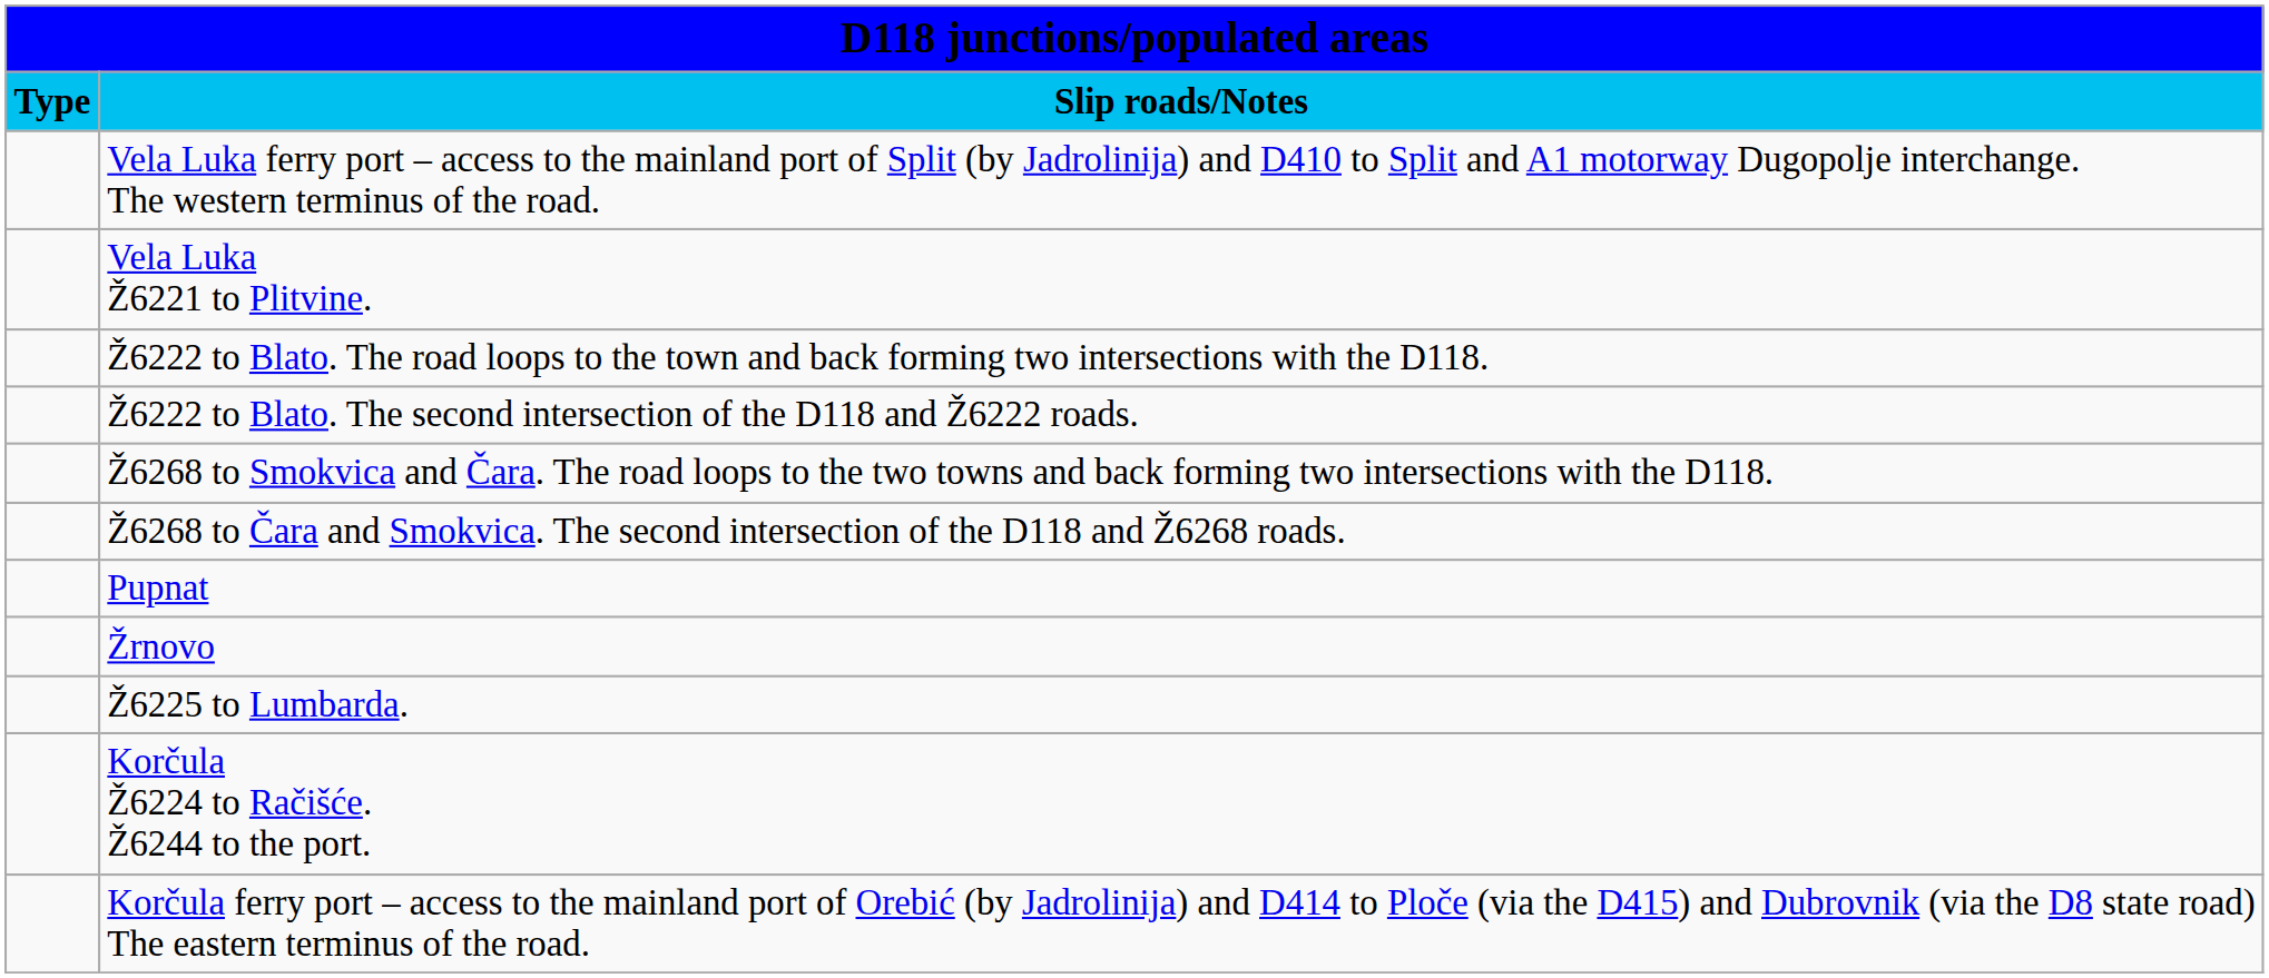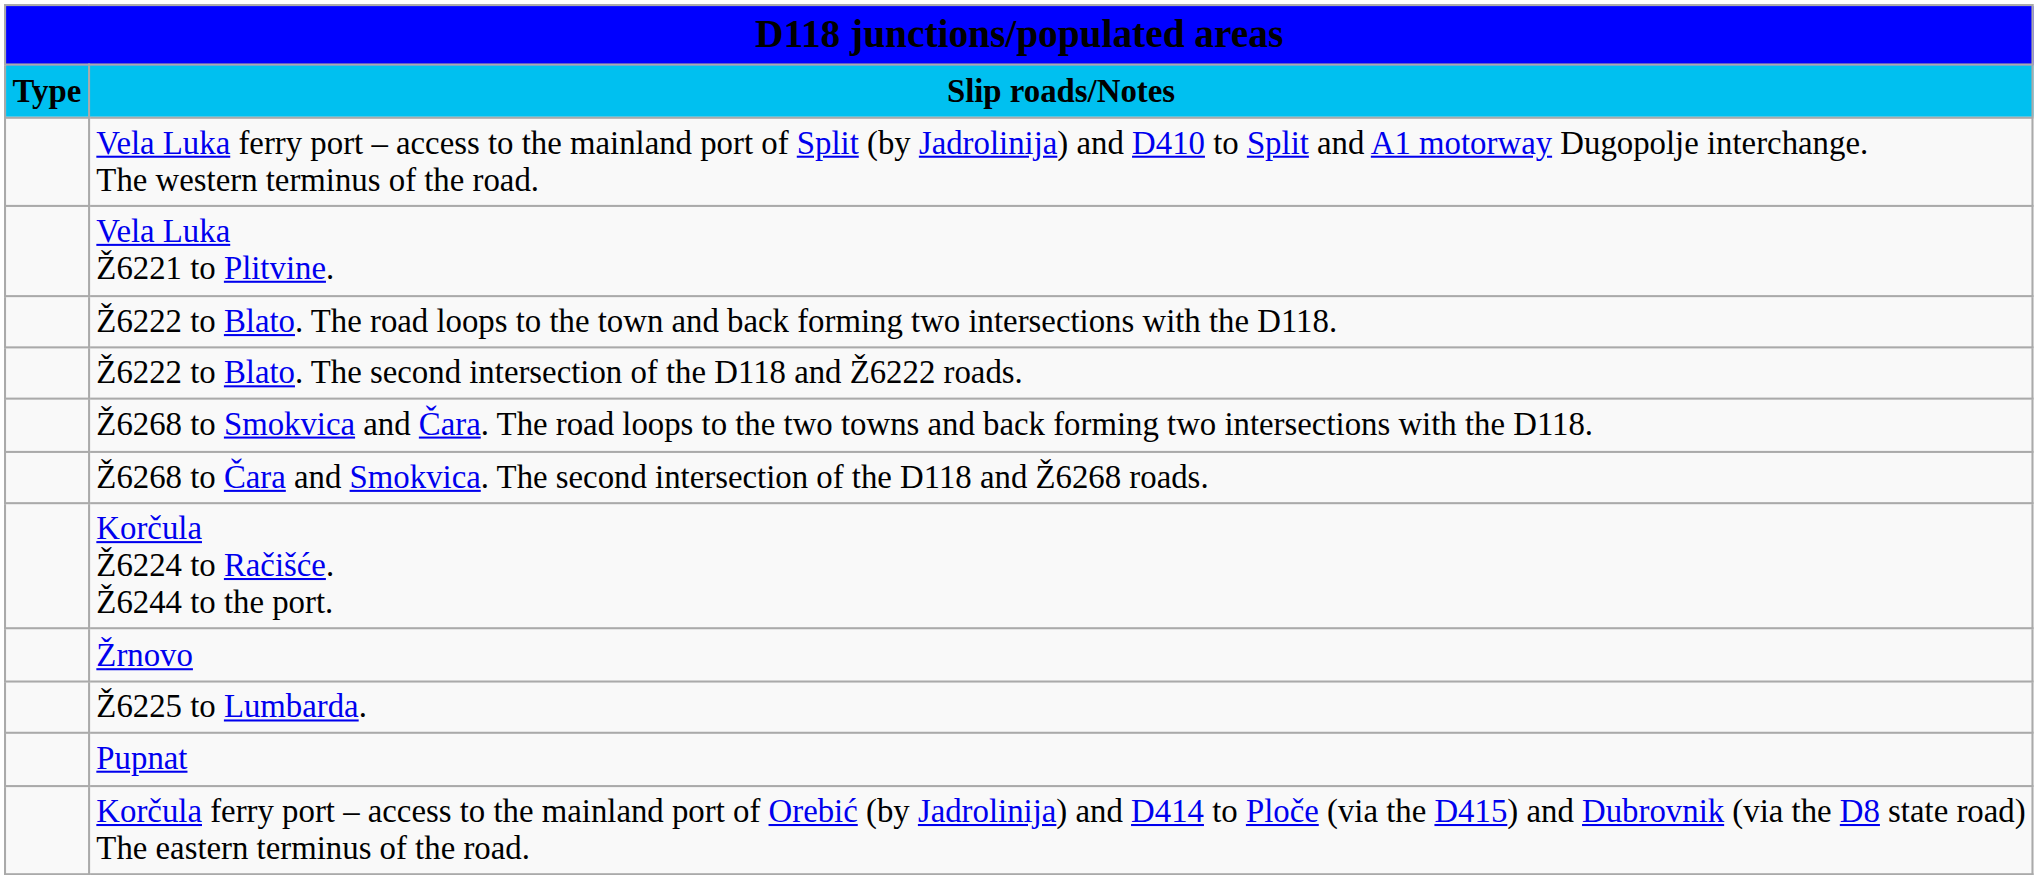rows swapped: Pupnat <-> Korčula Ž6224 to Račišće. Ž6244 to the port.
